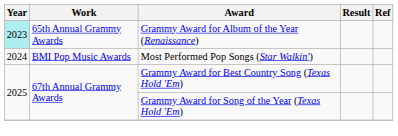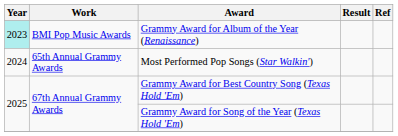Grammy Award for Album of the Year (Renaissance) | Work: 65th Annual Grammy Awards -> BMI Pop Music Awards
Most Performed Pop Songs (Star Walkin') | Work: BMI Pop Music Awards -> 65th Annual Grammy Awards
